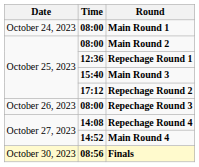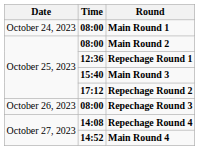- row: October 30, 2023 | 08:56 | Finals
